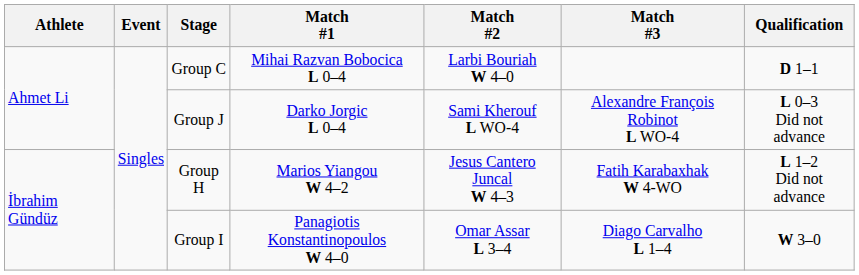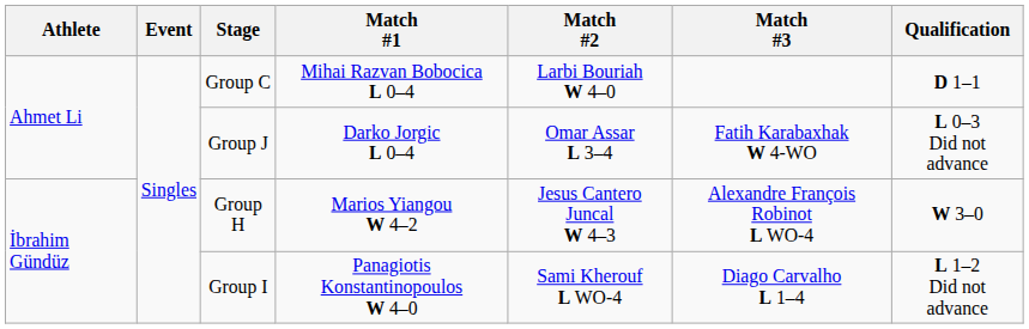Group J | Match #2: Sami Kherouf L WO-4 -> Omar Assar L 3–4
Group J | Match #3: Alexandre François Robinot L WO-4 -> Fatih Karabaxhak W 4-WO
Group H | Match #3: Fatih Karabaxhak W 4-WO -> Alexandre François Robinot L WO-4
Group H | Qualification: L 1–2 Did not advance -> W 3–0
Group I | Match #2: Omar Assar L 3–4 -> Sami Kherouf L WO-4
Group I | Qualification: W 3–0 -> L 1–2 Did not advance
